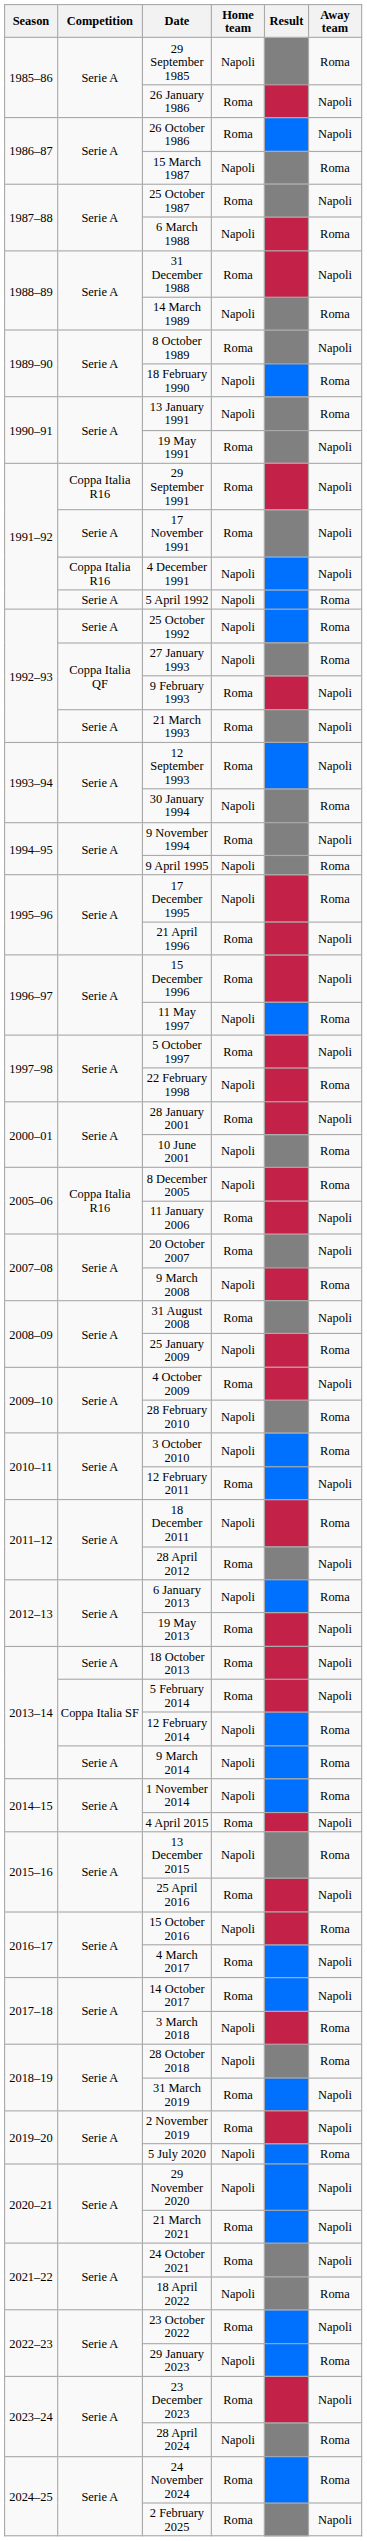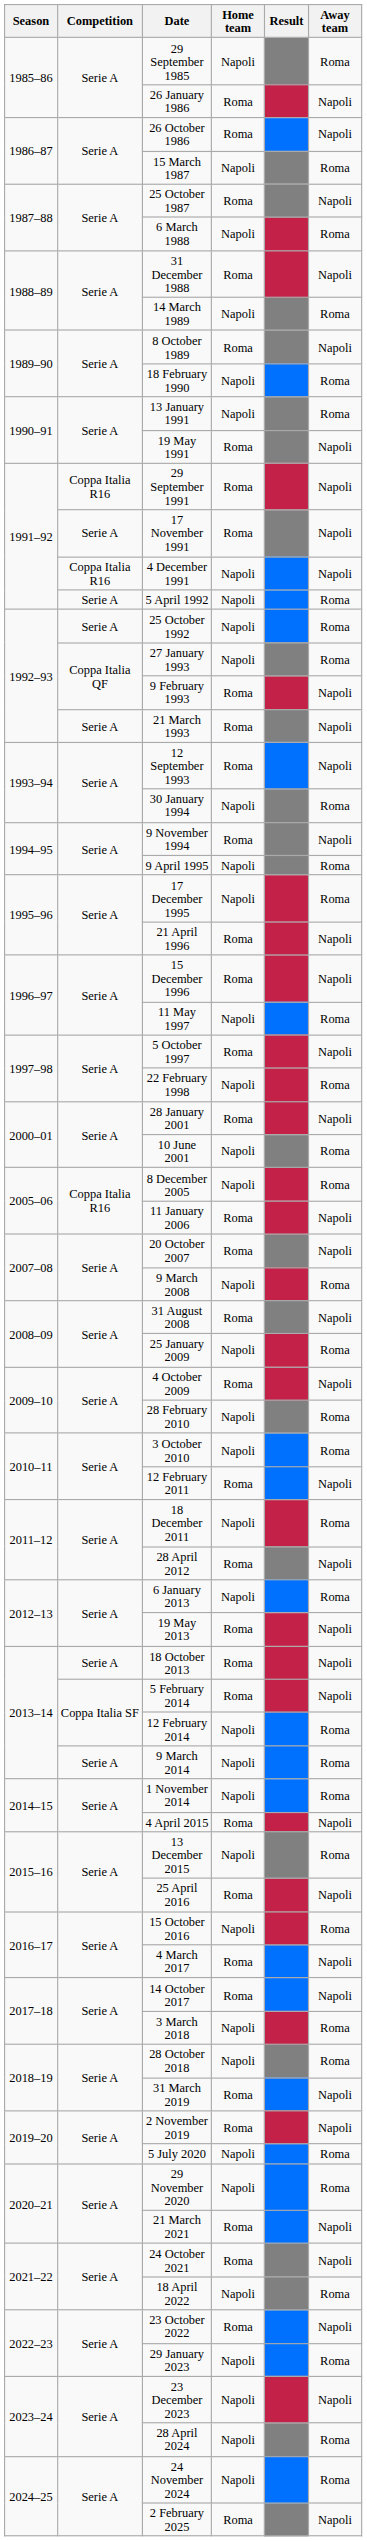29 November 2020 | Away team: Napoli -> Roma
23 December 2023 | Home team: Roma -> Napoli
24 November 2024 | Home team: Roma -> Napoli
